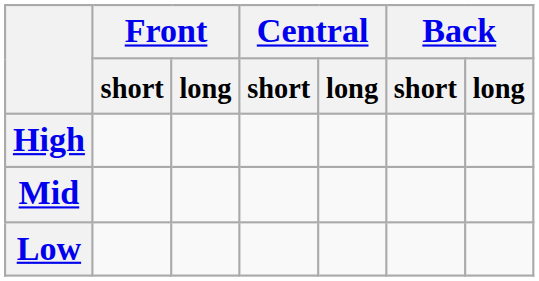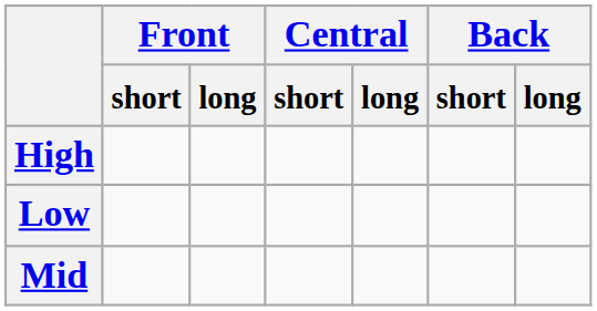rows swapped: Mid <-> Low
